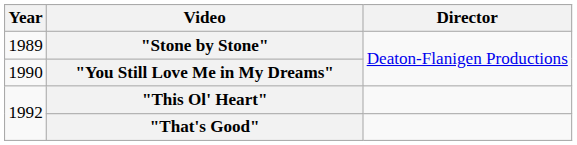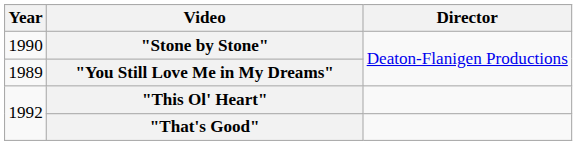"Stone by Stone" | Year: 1989 -> 1990
"You Still Love Me in My Dreams" | Year: 1990 -> 1989
